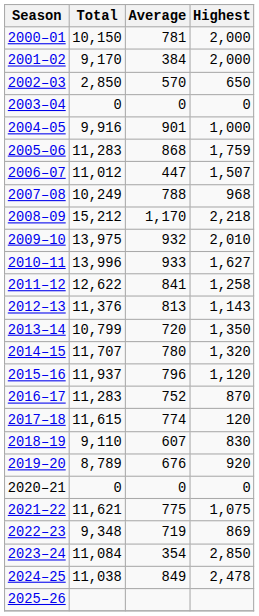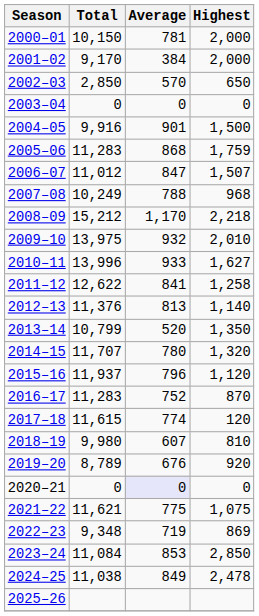2004–05 | Highest: 1,000 -> 1,500
2006–07 | Average: 447 -> 847
2012–13 | Highest: 1,143 -> 1,140
2013–14 | Average: 720 -> 520
2018–19 | Total: 9,110 -> 9,980
2018–19 | Highest: 830 -> 810
2020–21 | Average: no background -> lavender background
2023–24 | Average: 354 -> 853
